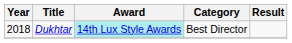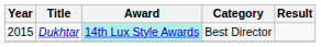Dukhtar | Year: 2018 -> 2015
